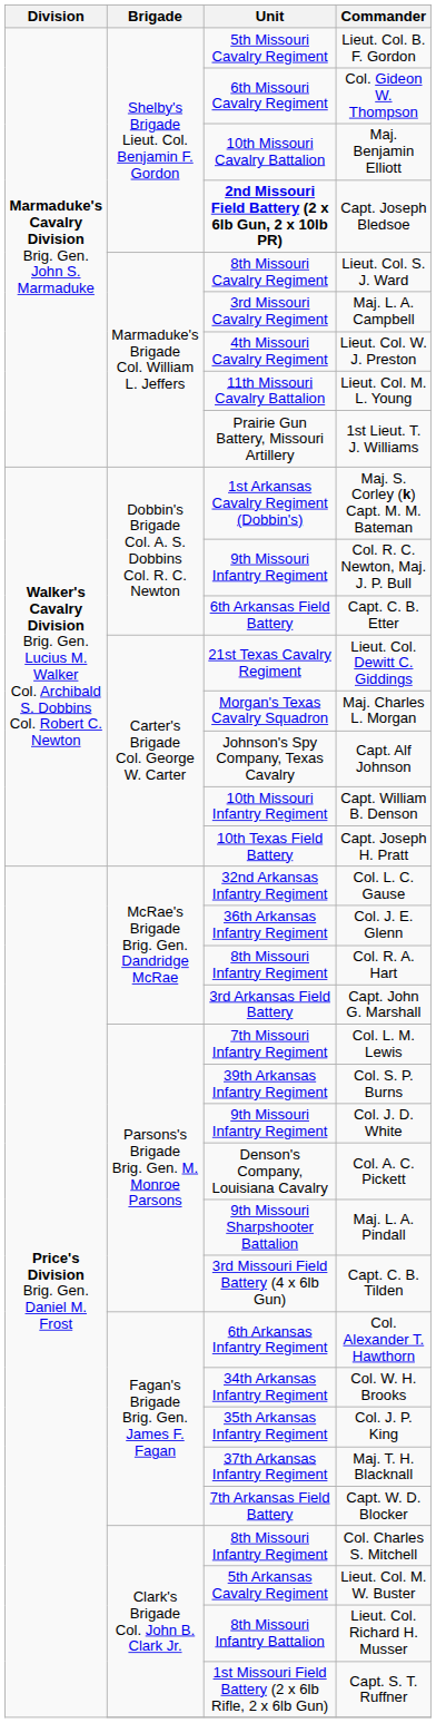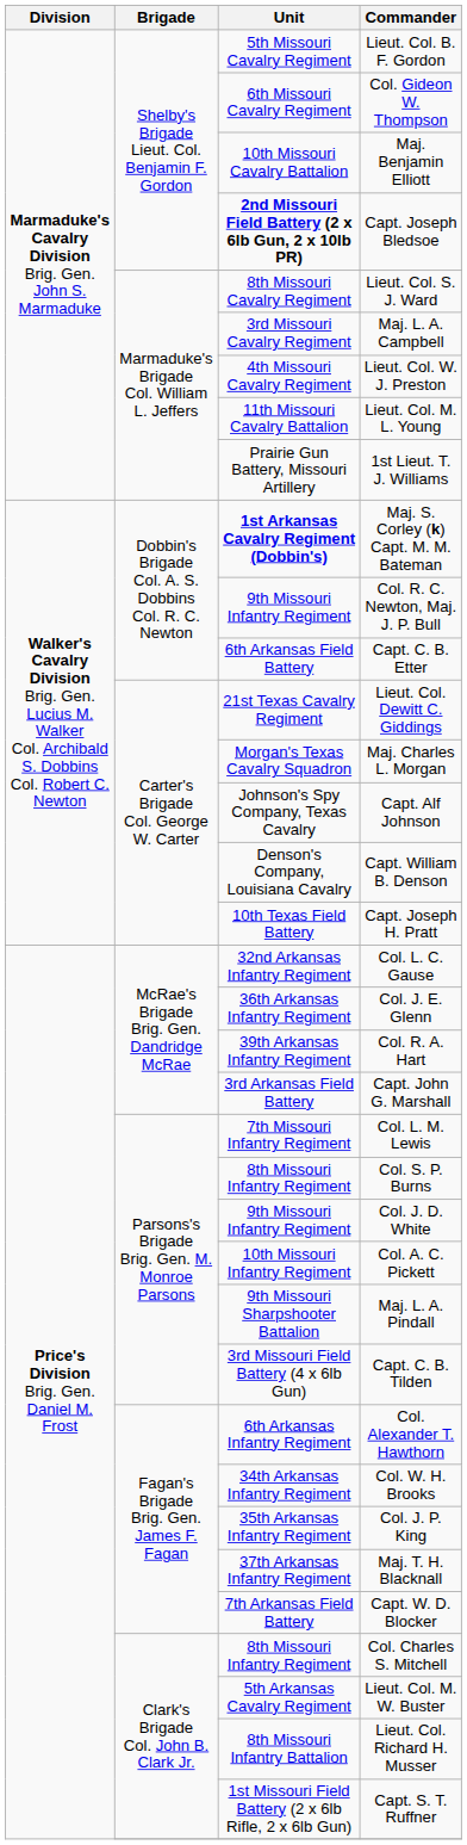Maj. S. Corley (k) Capt. M. M. Bateman | Unit: normal -> bold
Capt. William B. Denson | Unit: 10th Missouri Infantry Regiment -> Denson's Company, Louisiana Cavalry
Col. R. A. Hart | Unit: 8th Missouri Infantry Regiment -> 39th Arkansas Infantry Regiment
Col. S. P. Burns | Unit: 39th Arkansas Infantry Regiment -> 8th Missouri Infantry Regiment
Col. A. C. Pickett | Unit: Denson's Company, Louisiana Cavalry -> 10th Missouri Infantry Regiment
